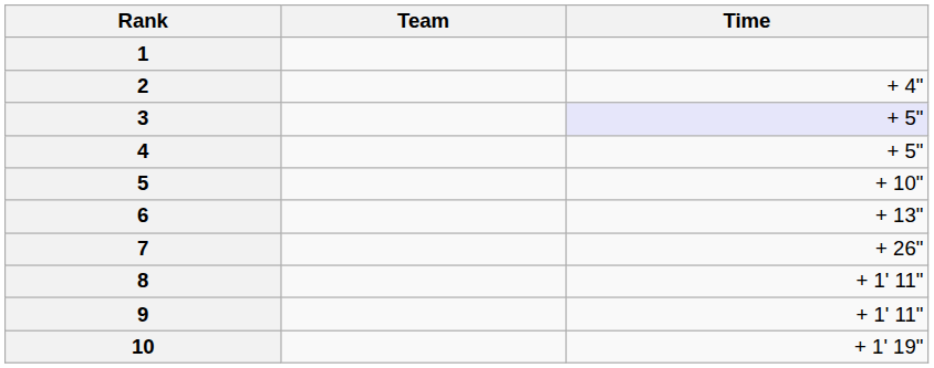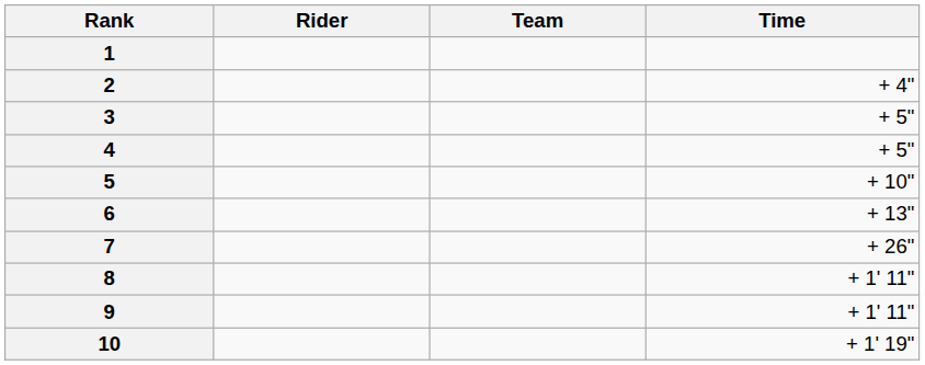+ column: Rider
3 | Time: lavender background -> no background
